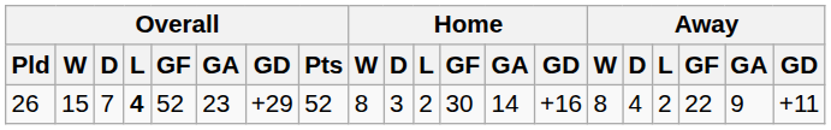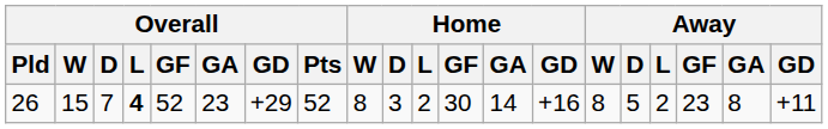26 | Away / D: 4 -> 5
26 | Away / GF: 22 -> 23
26 | Away / GA: 9 -> 8
